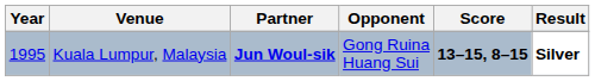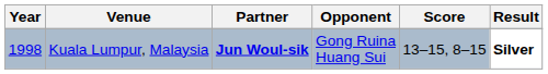Kuala Lumpur, Malaysia | Year: 1995 -> 1998
Kuala Lumpur, Malaysia | Score: bold -> normal
